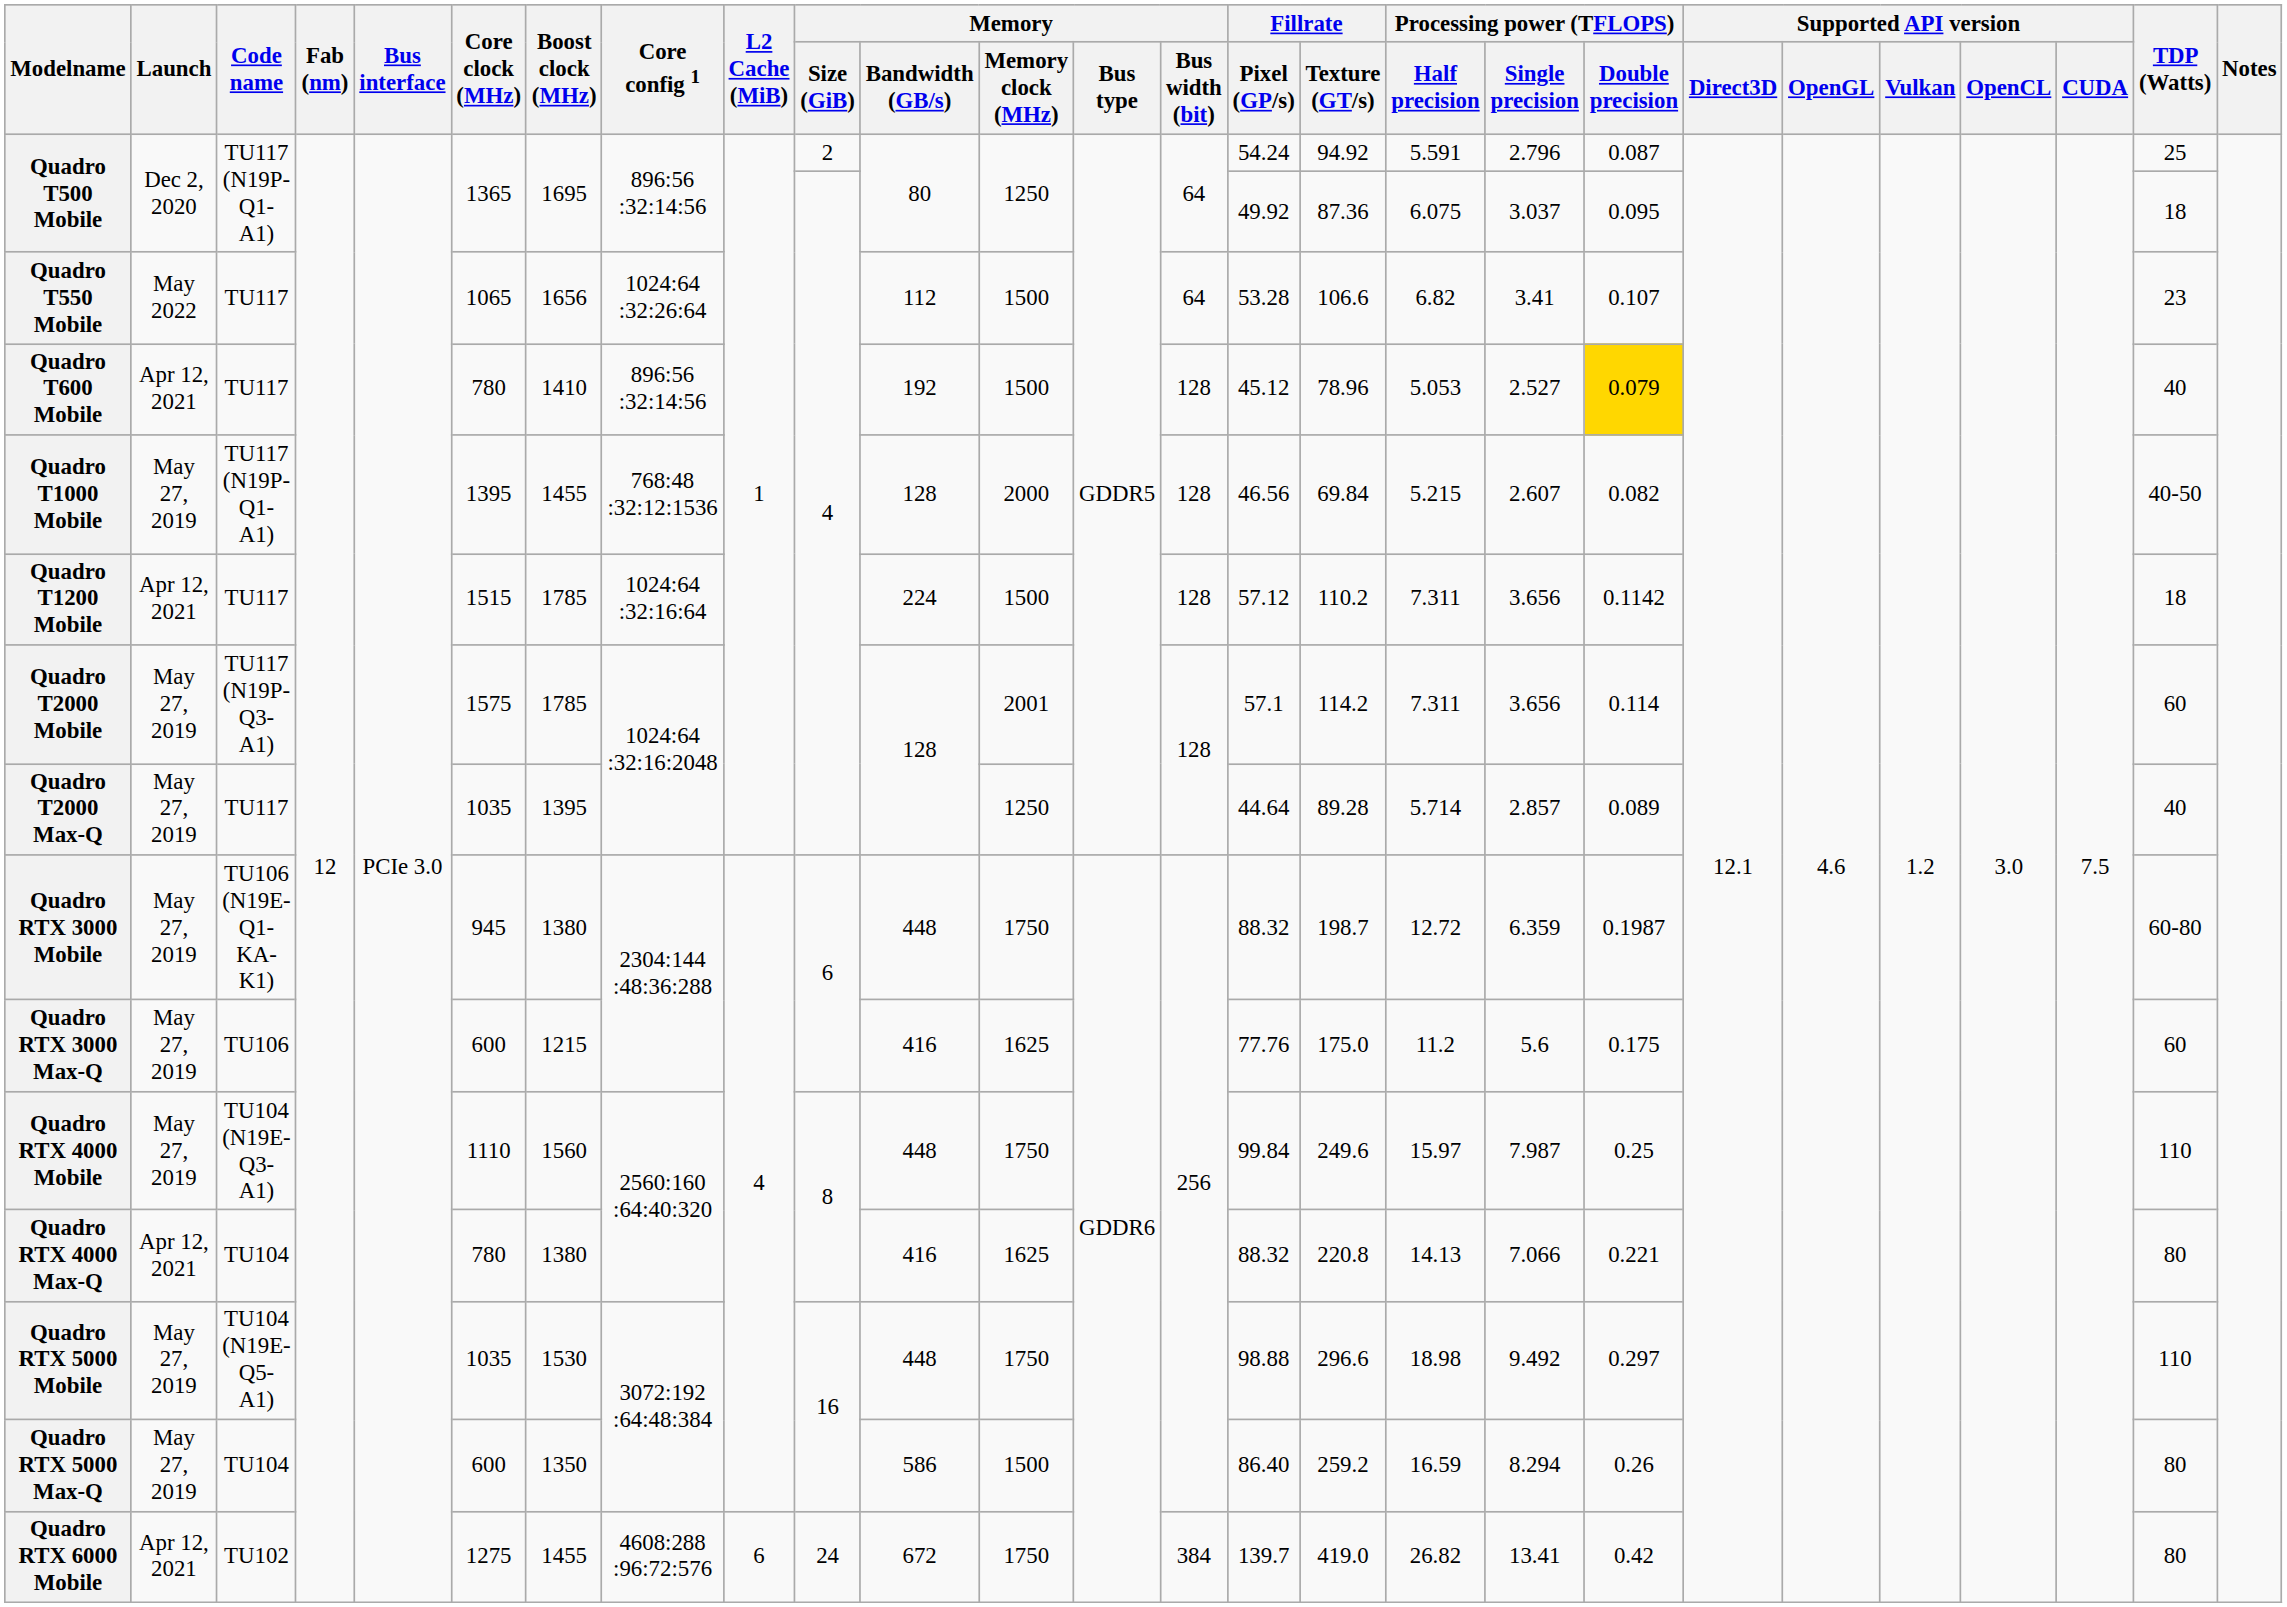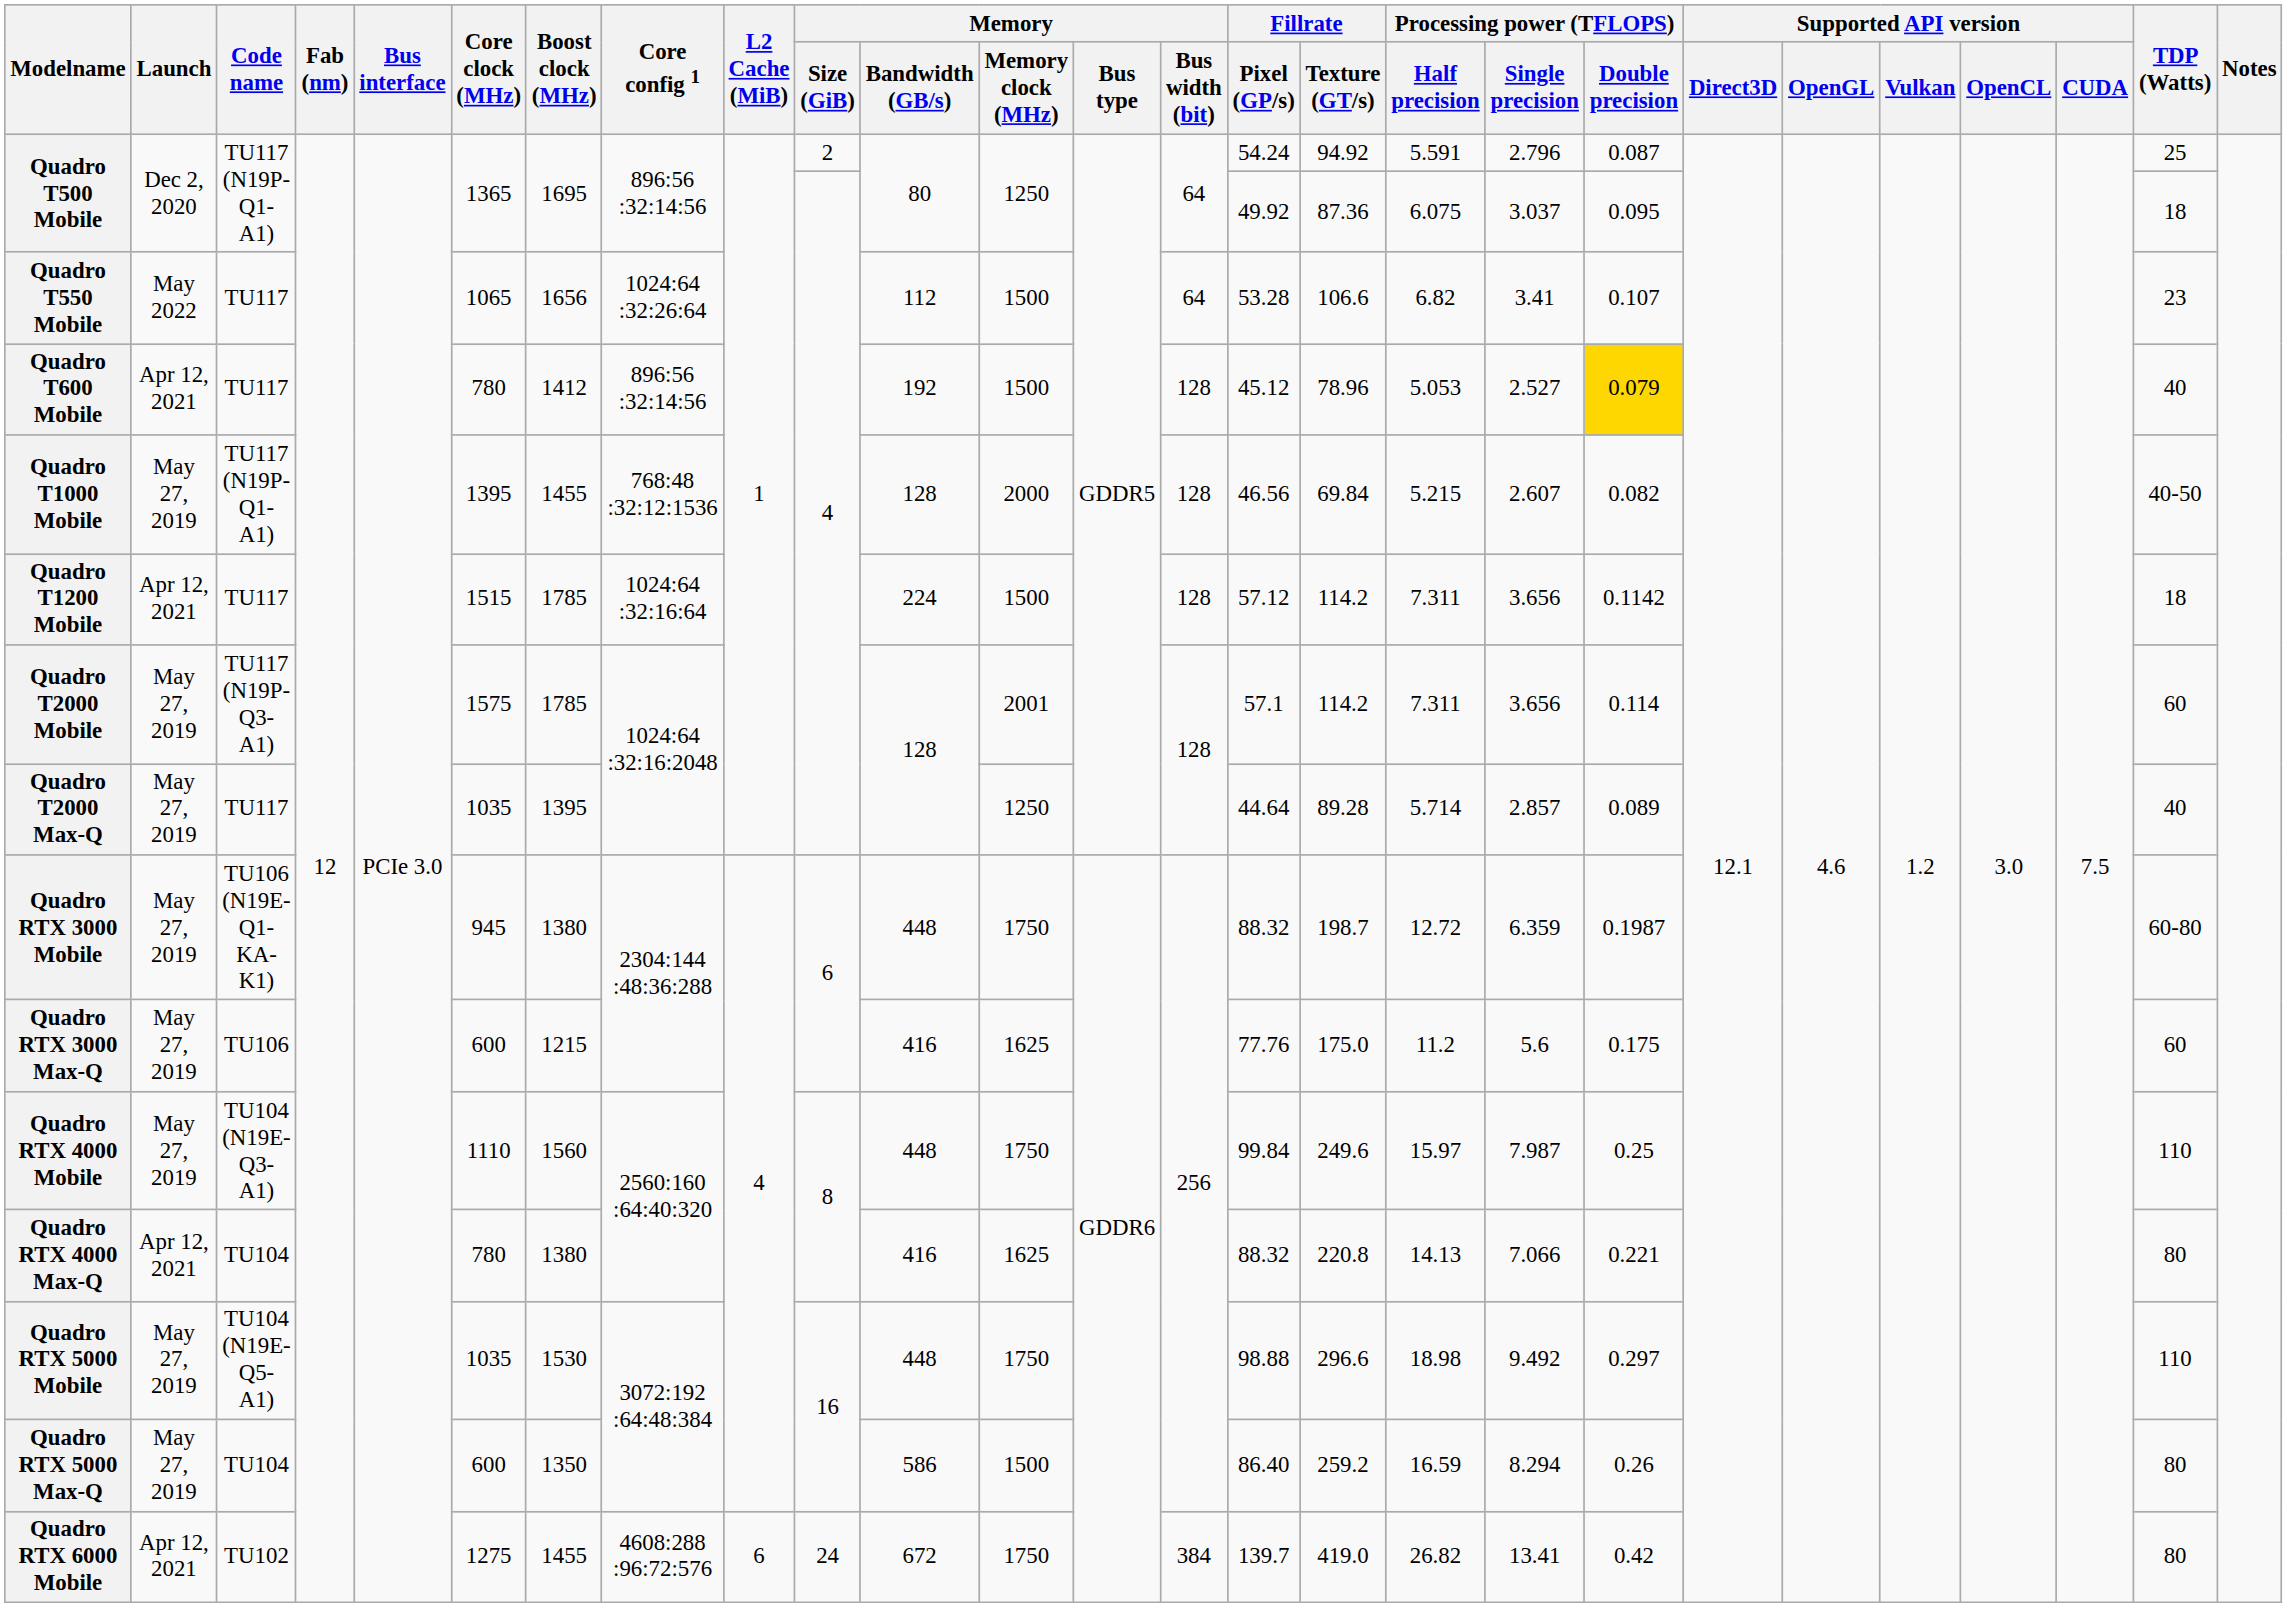Quadro T600 Mobile | Boost clock (MHz): 1410 -> 1412
Quadro T1200 Mobile | Fillrate / Texture (GT/s): 110.2 -> 114.2
